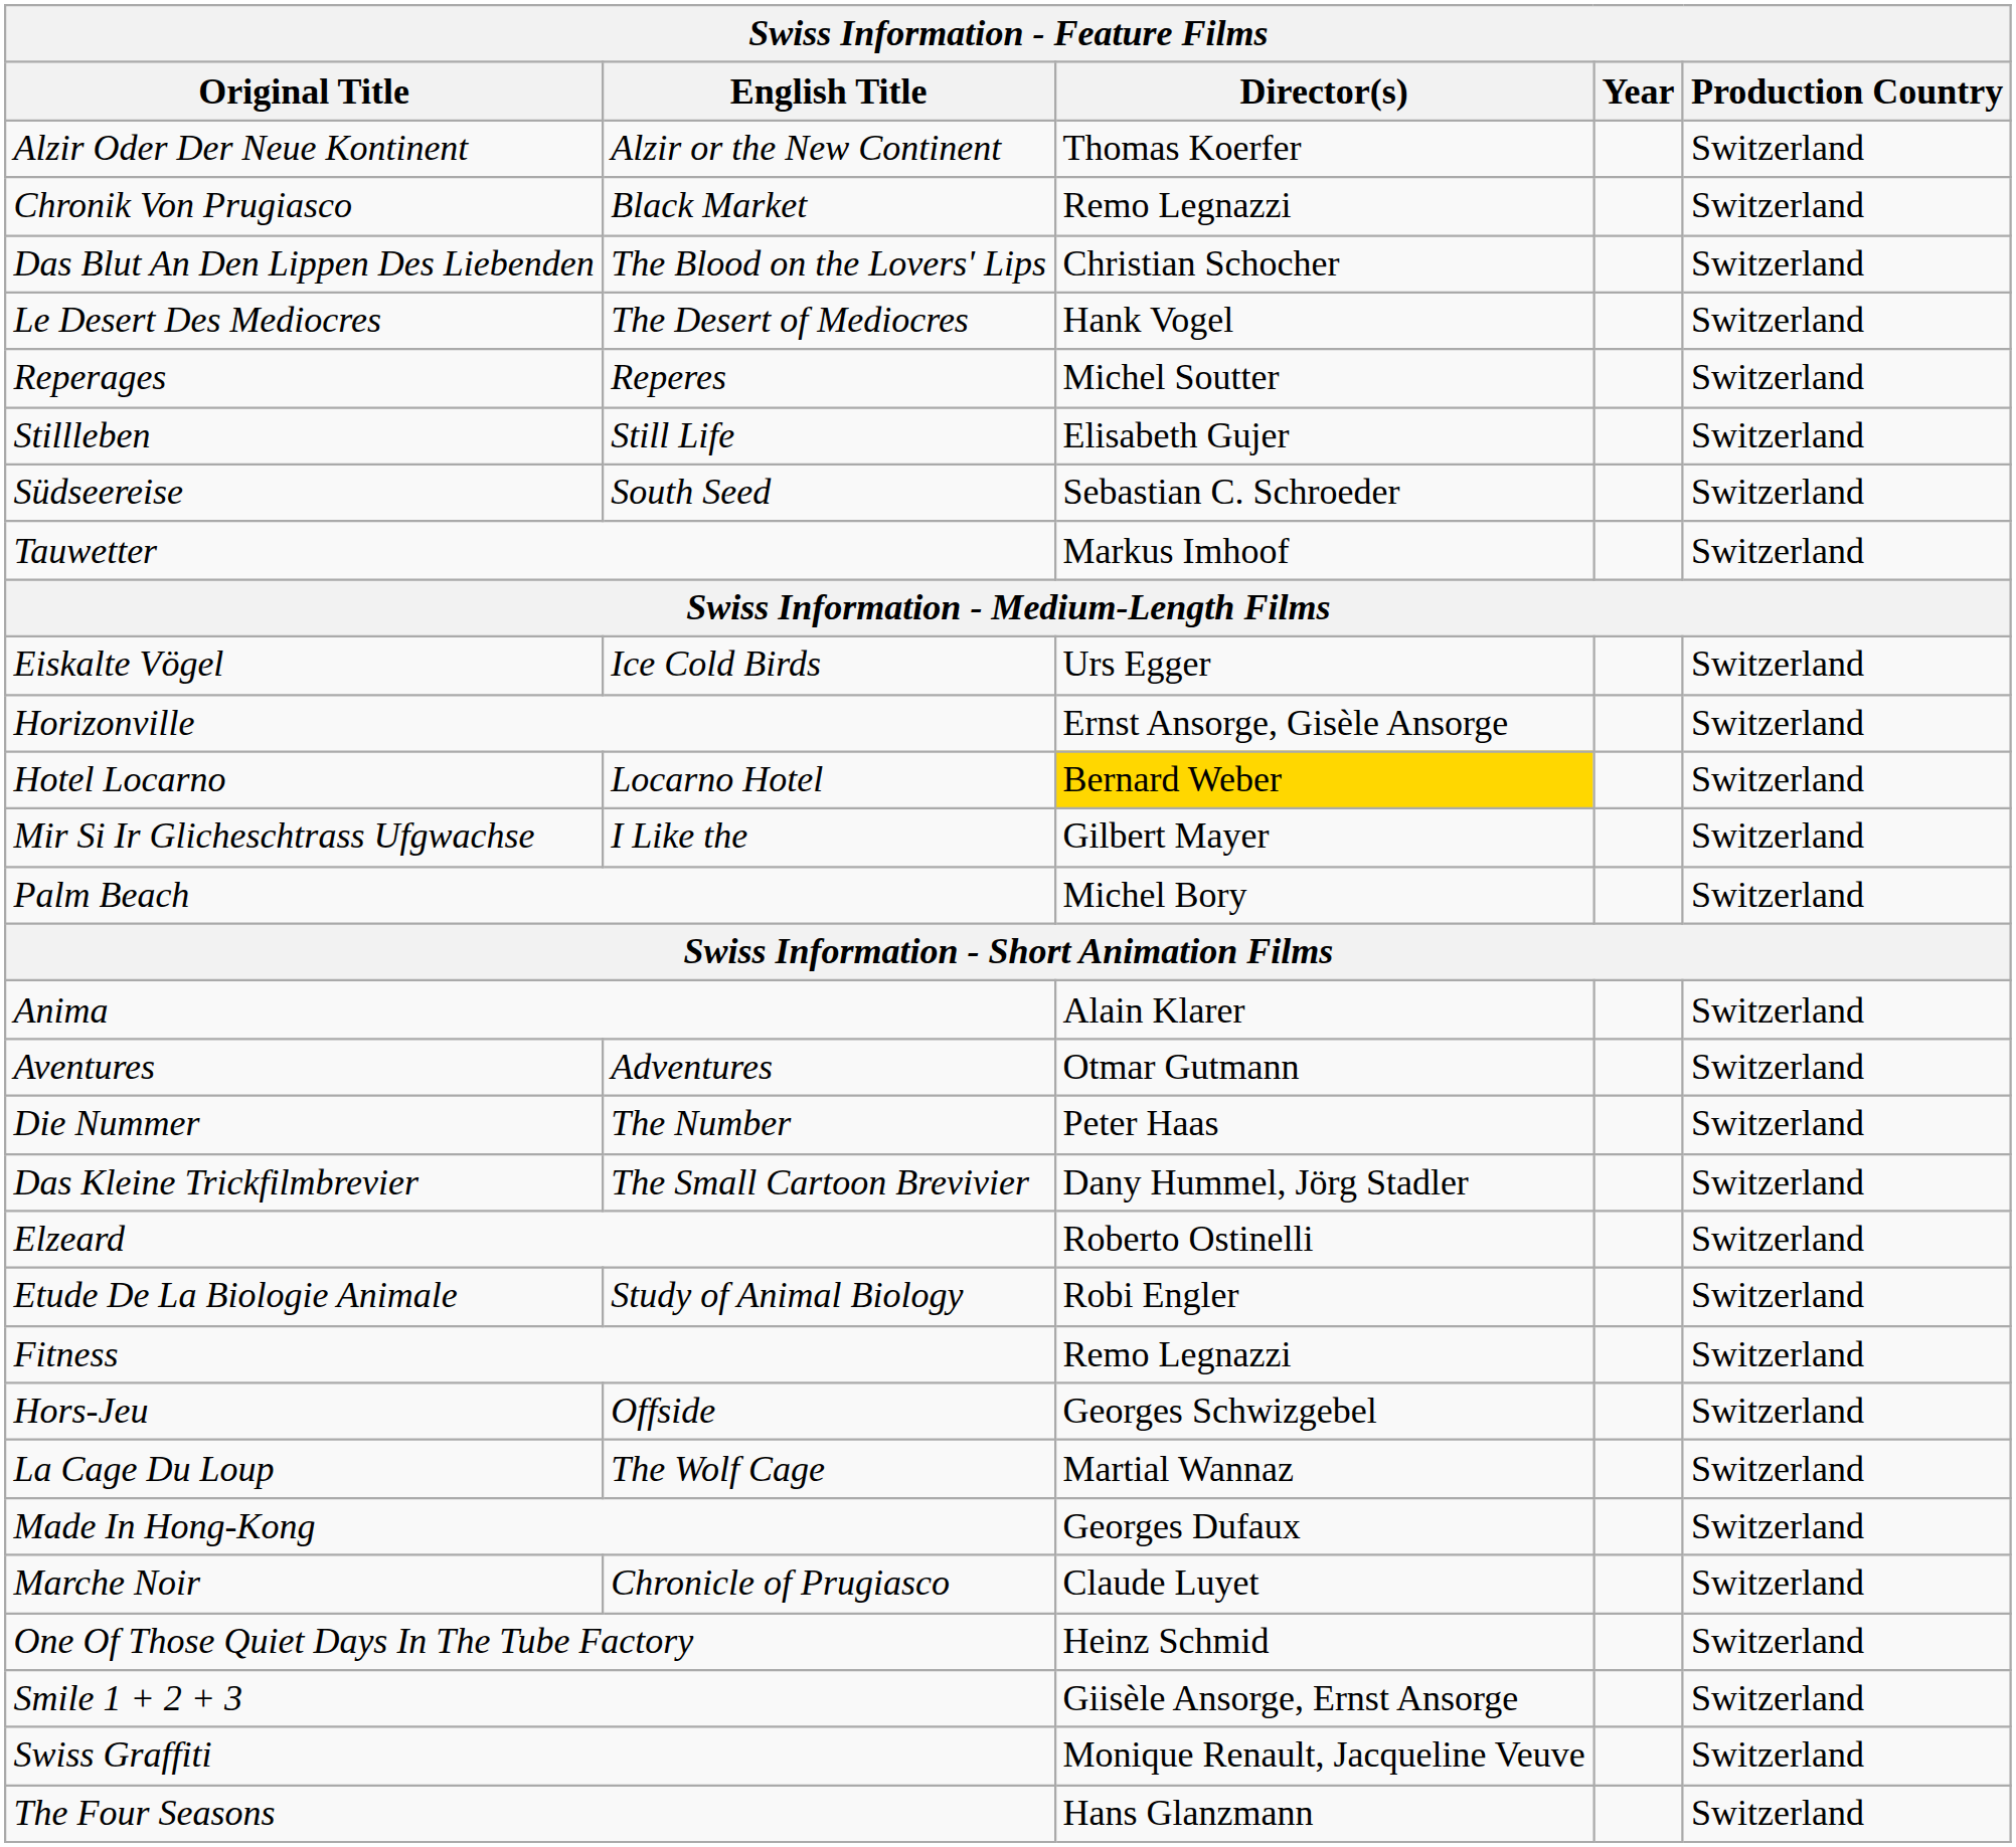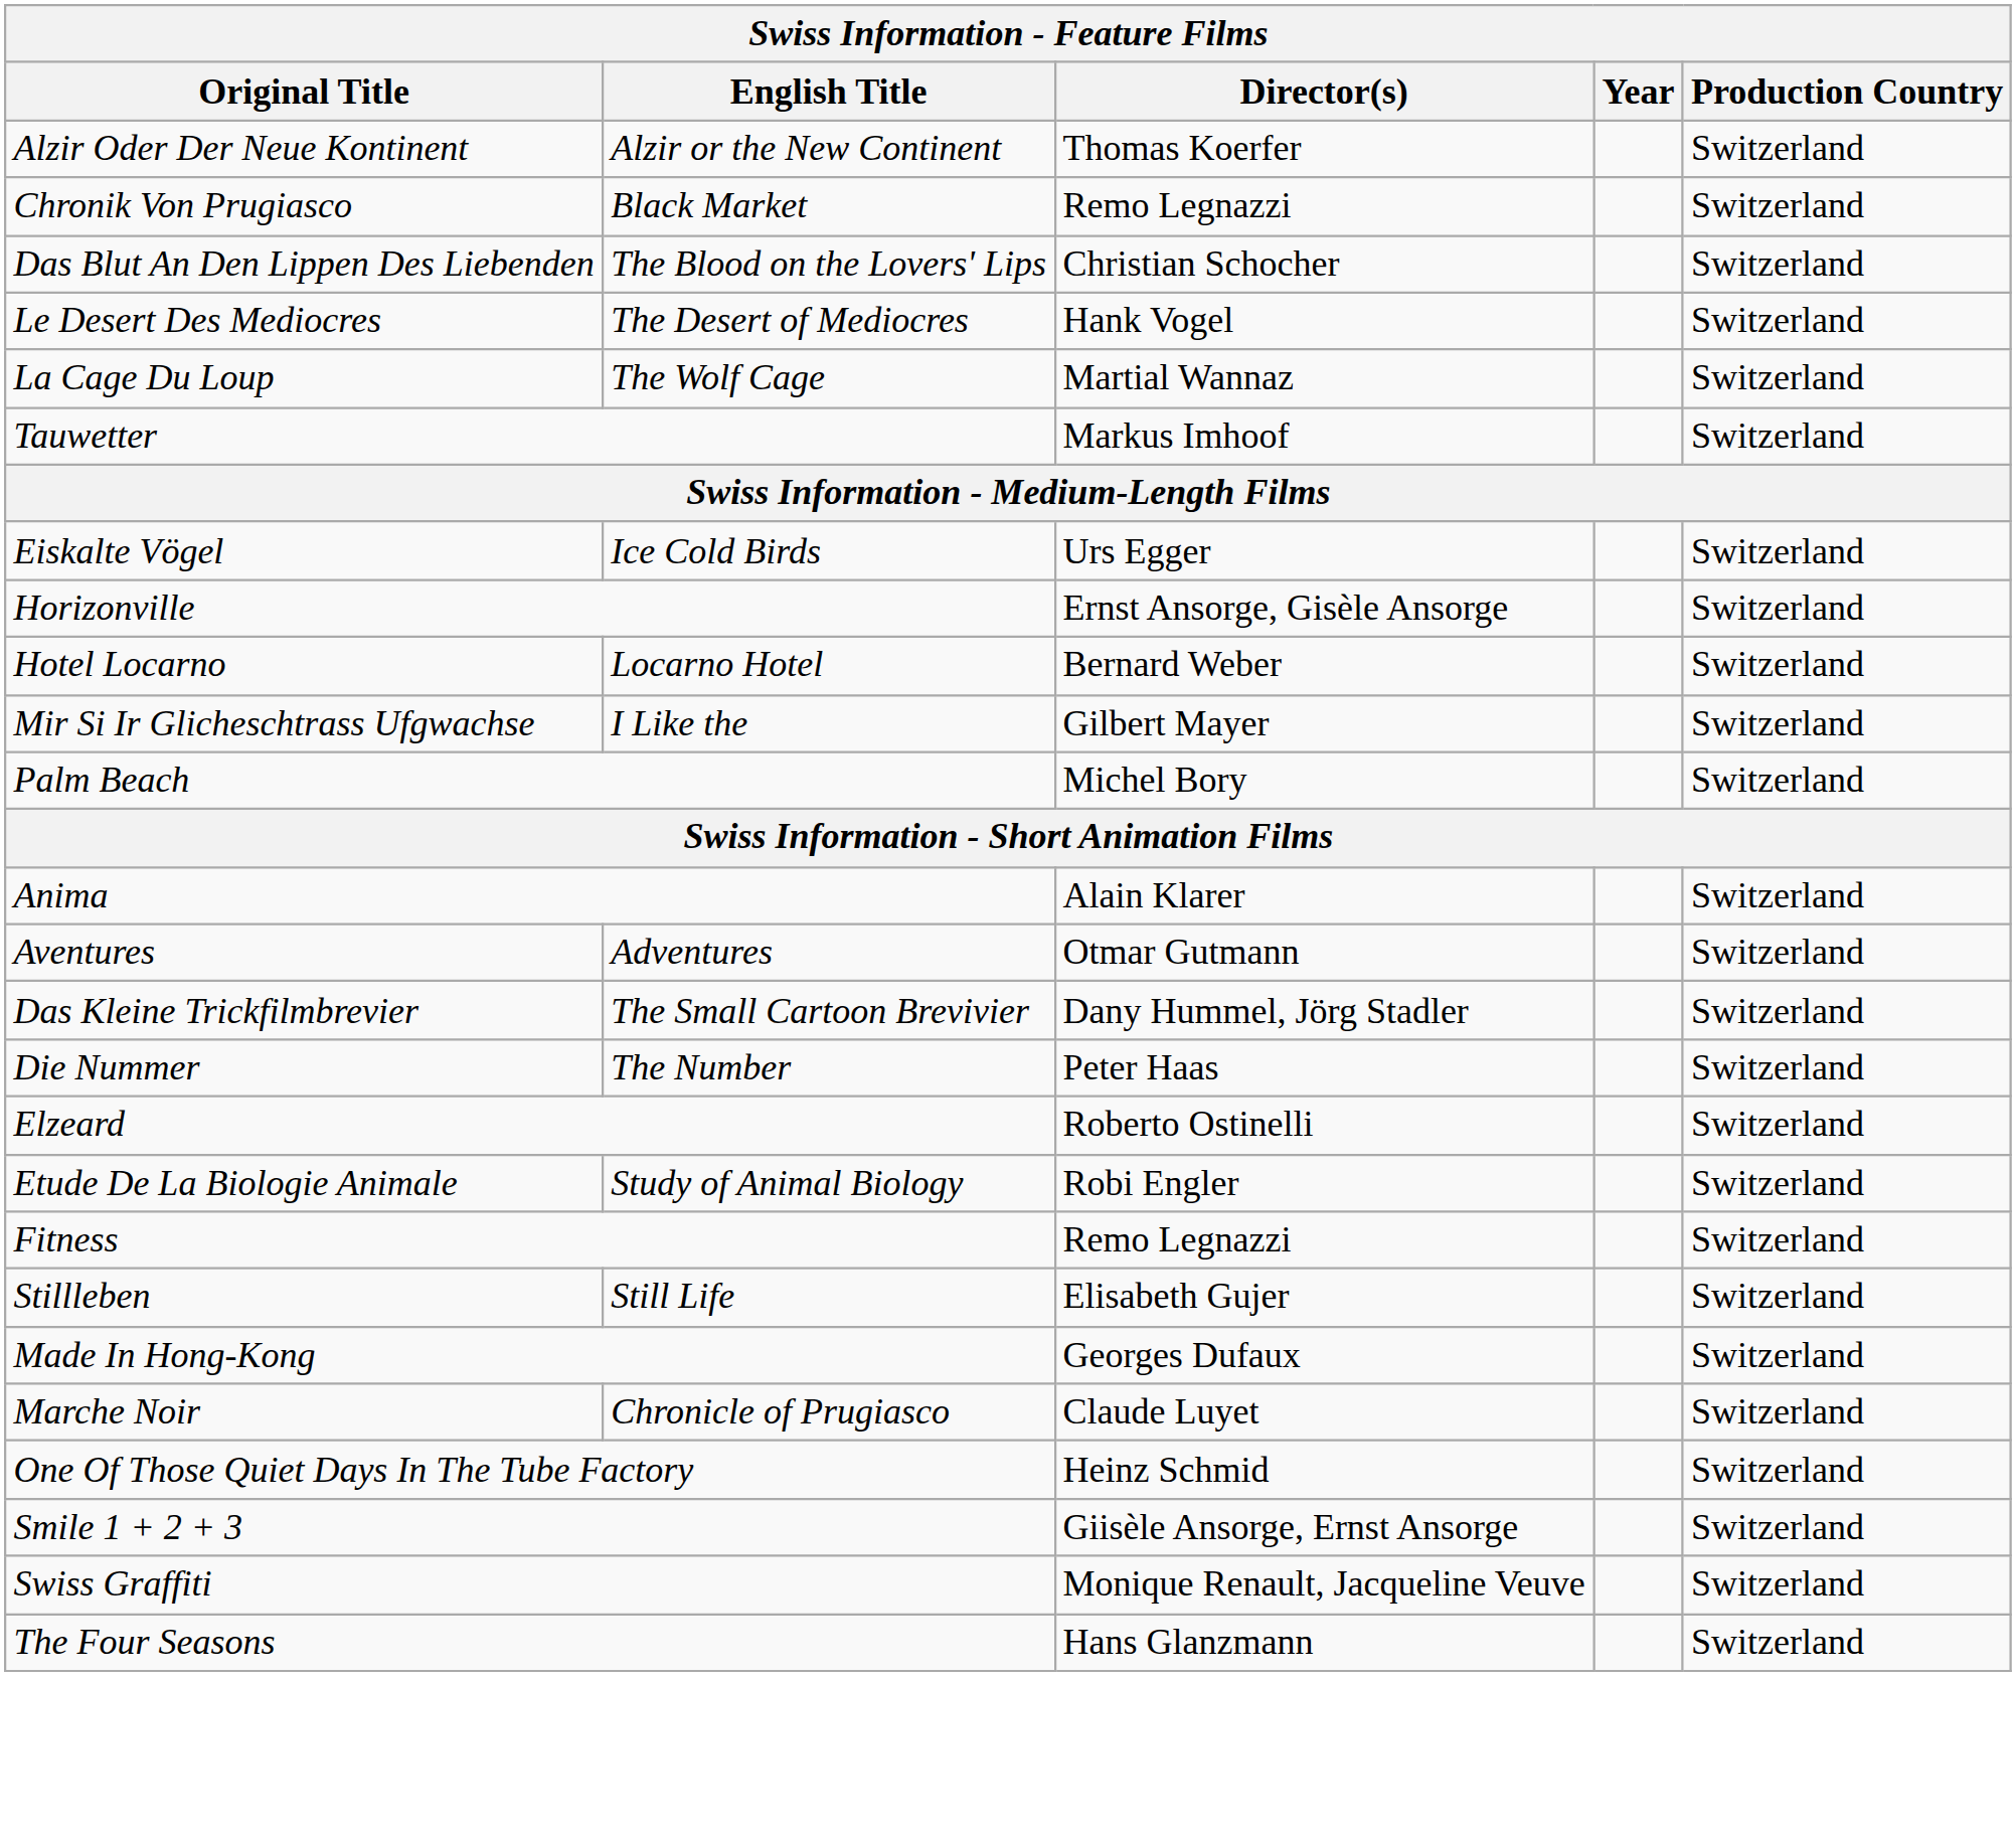- row: Reperages | Reperes | Michel Soutter | Switzerland
rows swapped: Stillleben <-> La Cage Du Loup
- row: Südseereise | South Seed | Sebastian C. Schroeder | Switzerland
Hotel Locarno | Director(s): gold background -> no background
rows swapped: Das Kleine Trickfilmbrevier <-> Die Nummer
- row: Hors-Jeu | Offside | Georges Schwizgebel | Switzerland
